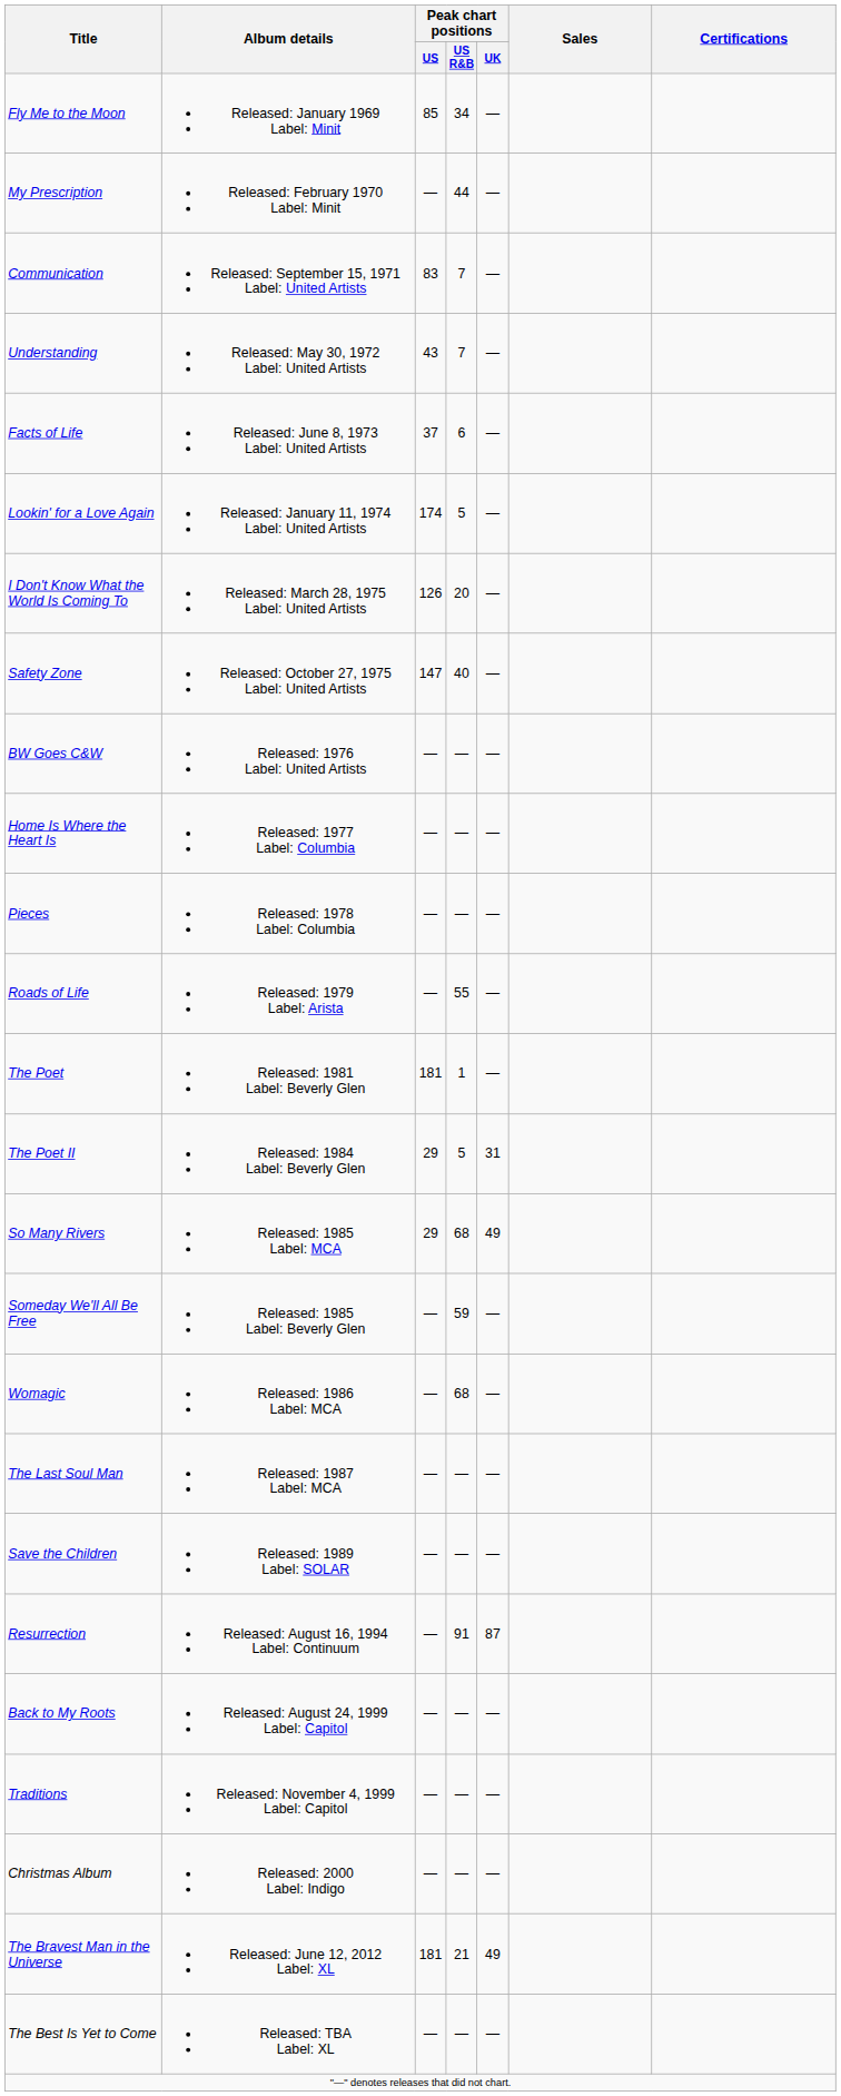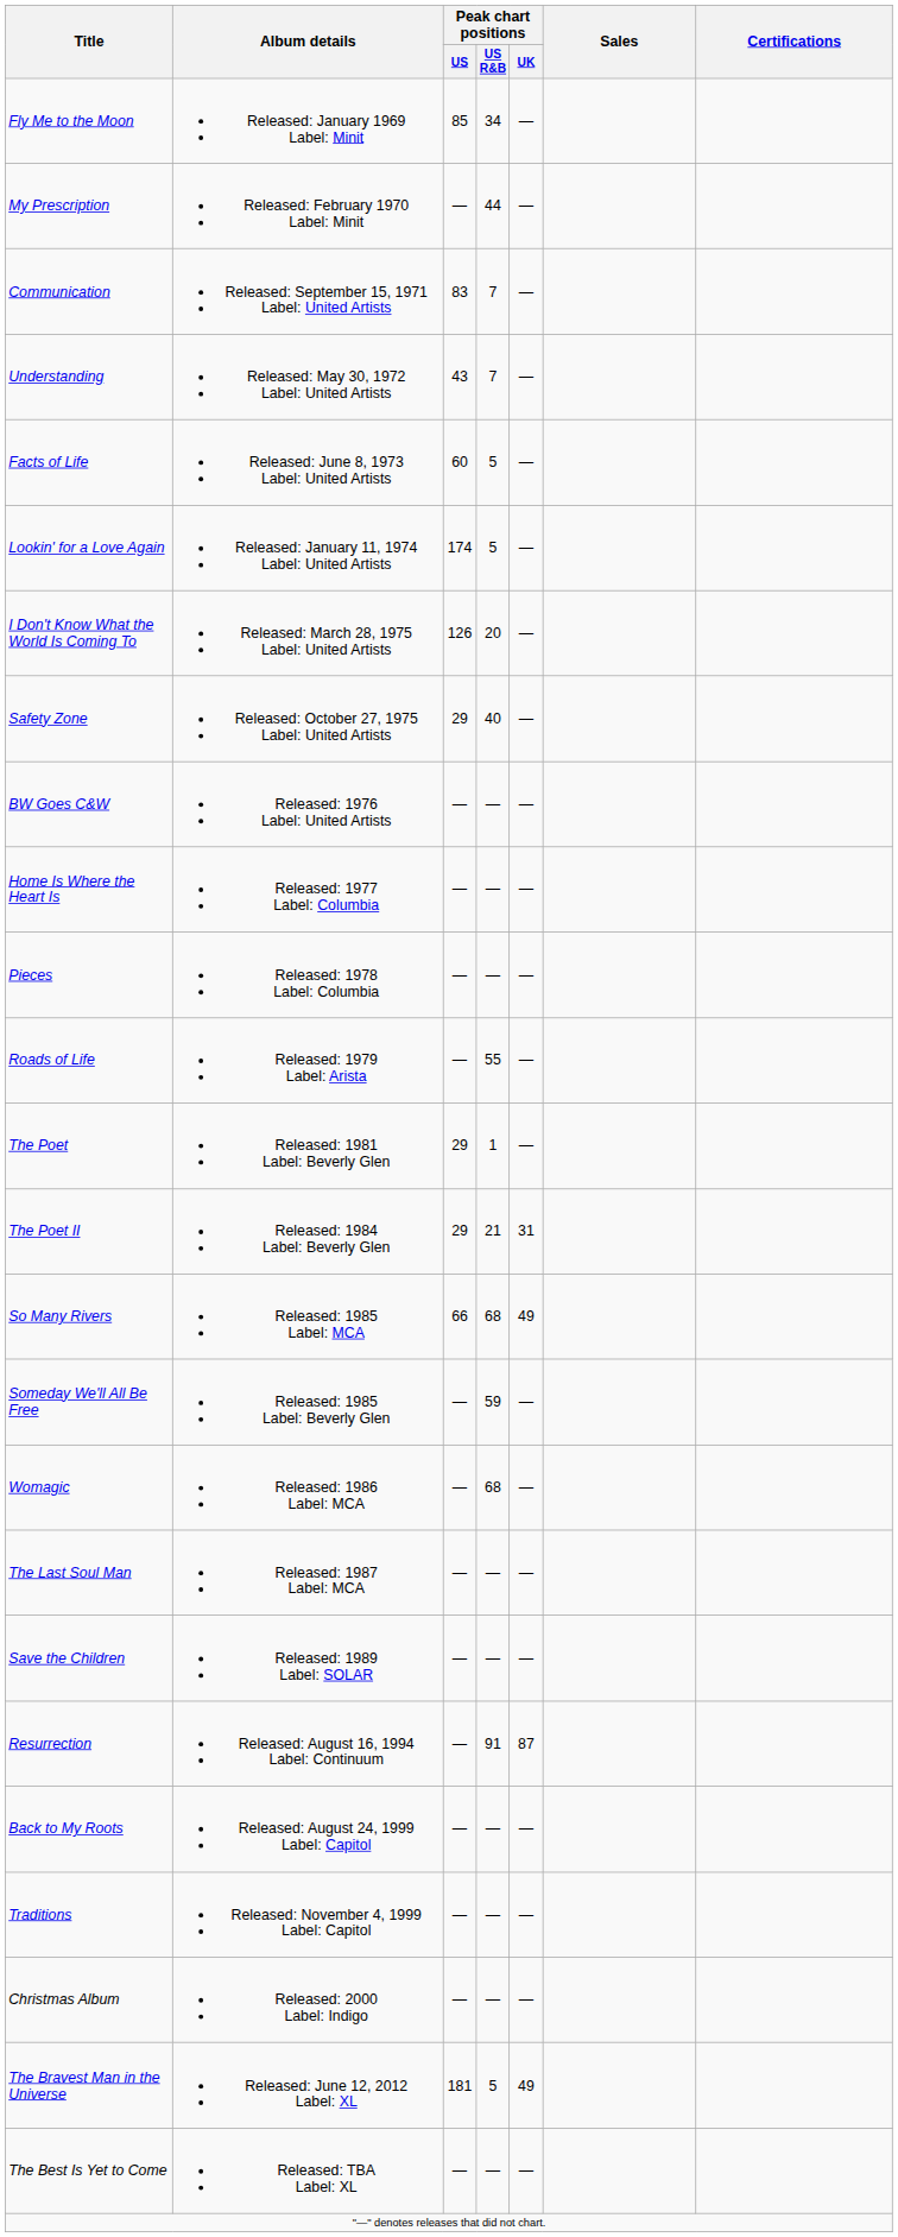Facts of Life | Peak chart positions / US: 37 -> 60
Facts of Life | Peak chart positions / US R&B: 6 -> 5
Safety Zone | Peak chart positions / US: 147 -> 29
The Poet | Peak chart positions / US: 181 -> 29
The Poet II | Peak chart positions / US R&B: 5 -> 21
So Many Rivers | Peak chart positions / US: 29 -> 66
The Bravest Man in the Universe | Peak chart positions / US R&B: 21 -> 5
